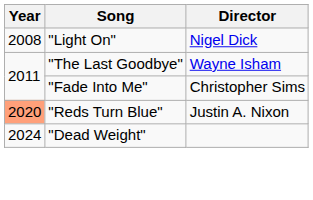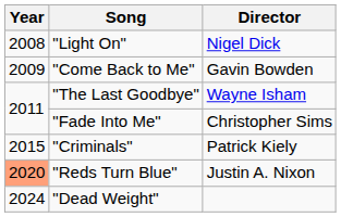+ row: 2009 | "Come Back to Me" | Gavin Bowden
+ row: 2015 | "Criminals" | Patrick Kiely
